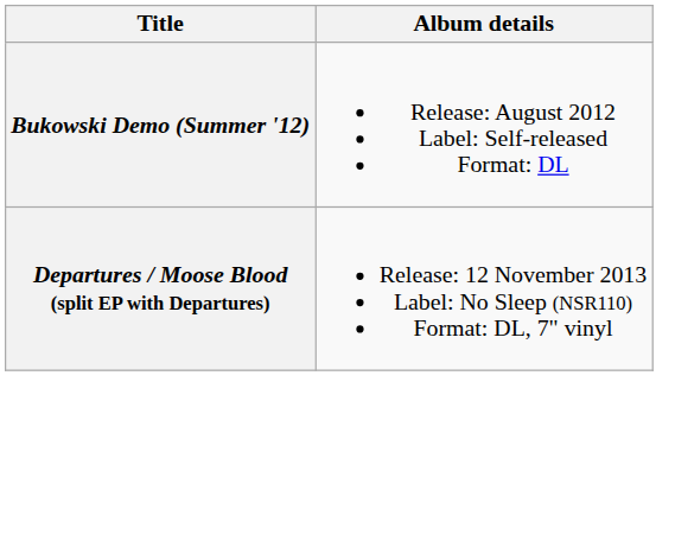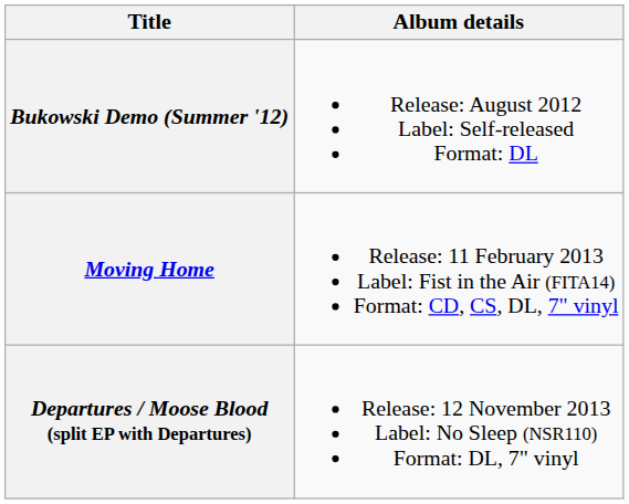+ row: Moving Home | Release: 11 February 2013 Label: Fist in the Air (FITA14) Format: CD, CS, DL, 7" vinyl
